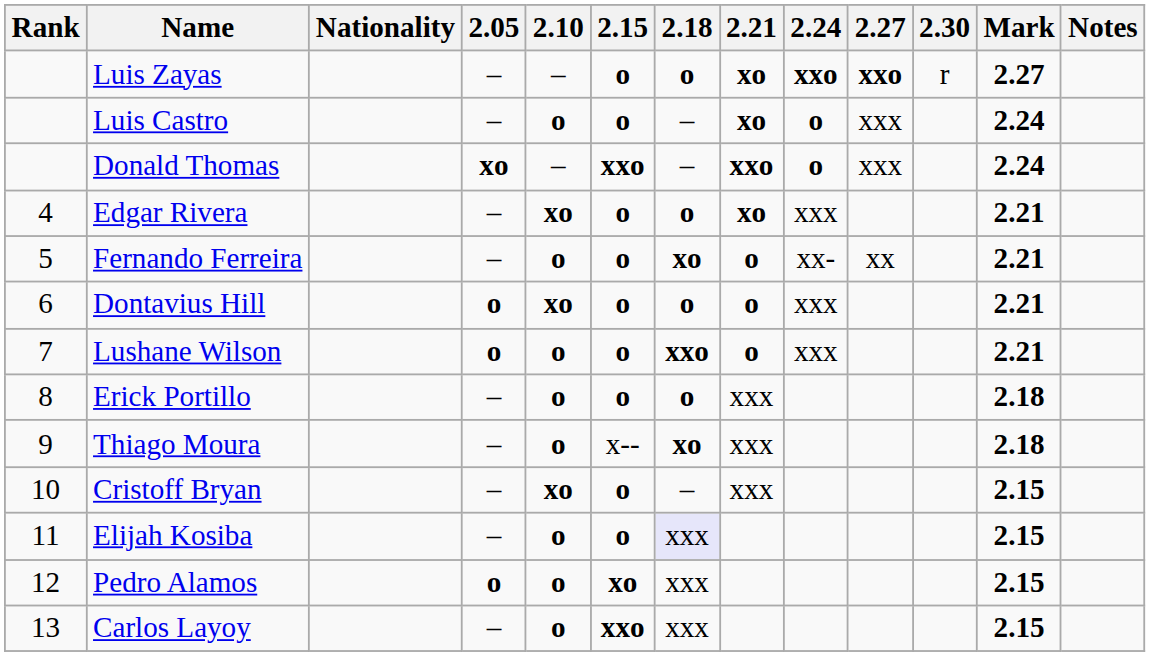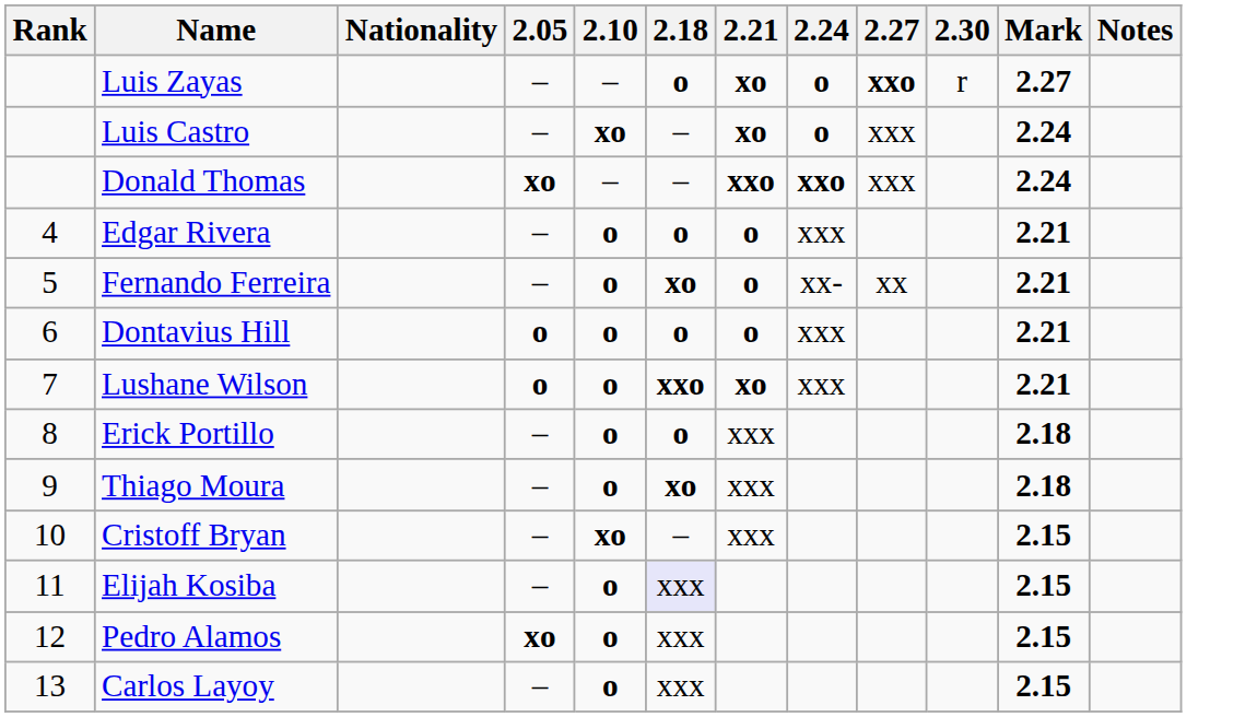- column: 2.15 | o | o | xxo | o | o | o | o | o | x-- | o | o | xo | xxo
Luis Zayas | 2.24: xxo -> o
Luis Castro | 2.10: o -> xo
Donald Thomas | 2.24: o -> xxo
Edgar Rivera | 2.10: xo -> o
Edgar Rivera | 2.21: xo -> o
Dontavius Hill | 2.10: xo -> o
Lushane Wilson | 2.21: o -> xo
Pedro Alamos | 2.05: o -> xo
